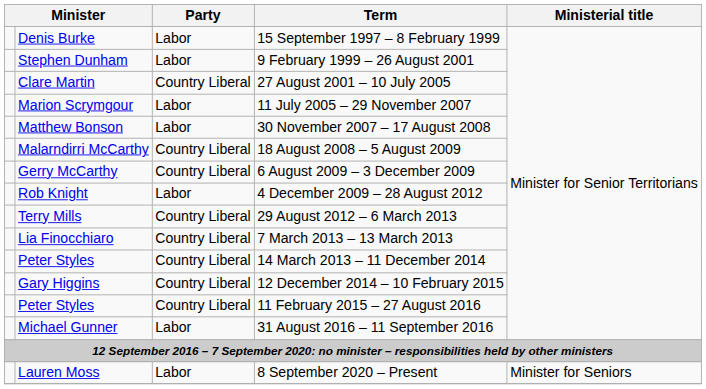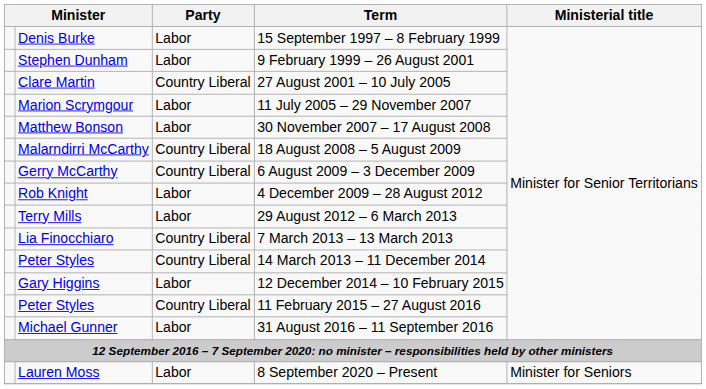29 August 2012 – 6 March 2013 | Party: Country Liberal -> Labor
12 December 2014 – 10 February 2015 | Party: Country Liberal -> Labor
